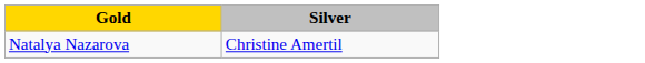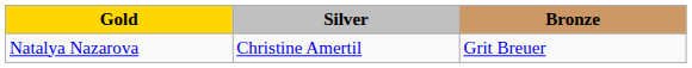+ column: Bronze | Grit Breuer
